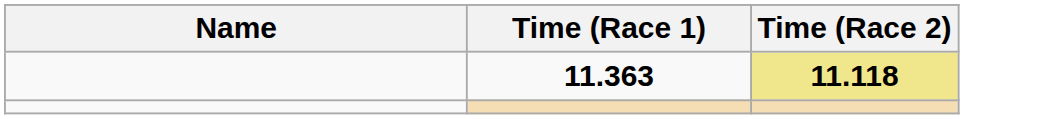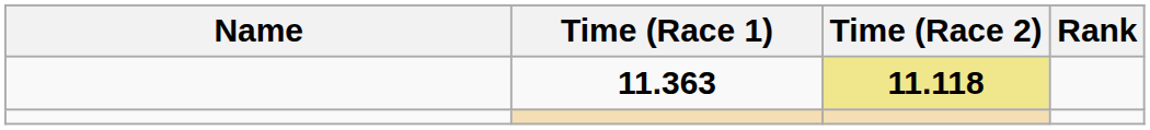+ column: Rank
